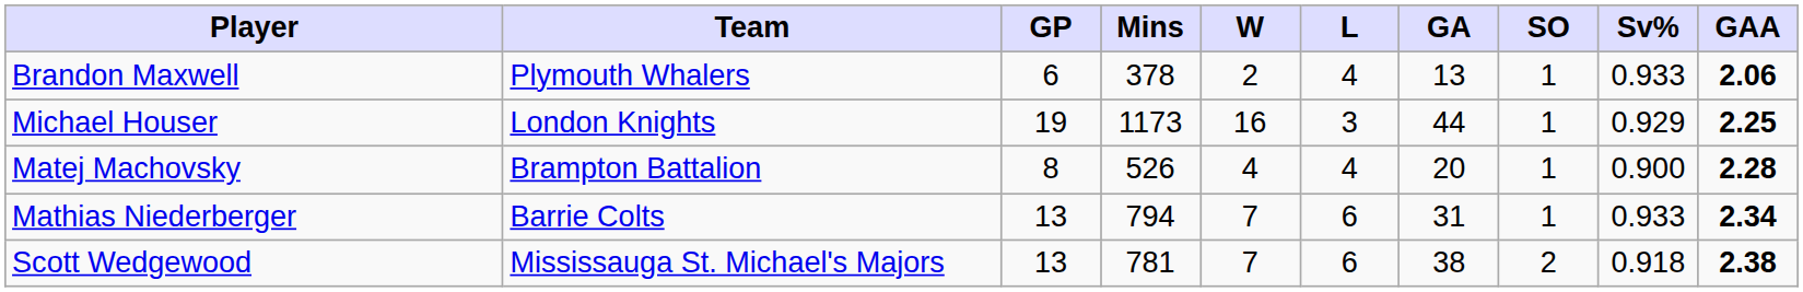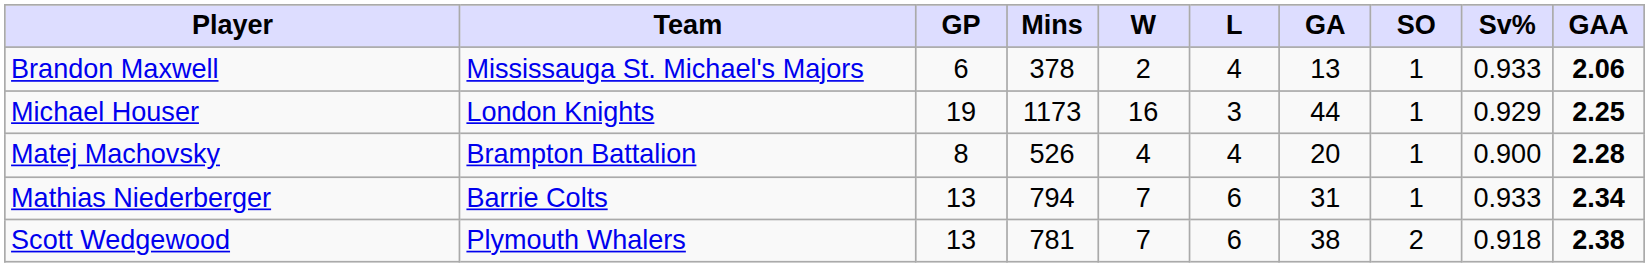Brandon Maxwell | Team: Plymouth Whalers -> Mississauga St. Michael's Majors
Scott Wedgewood | Team: Mississauga St. Michael's Majors -> Plymouth Whalers
